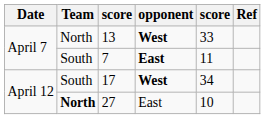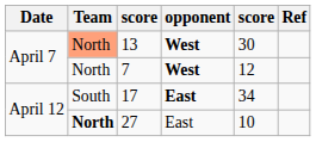13 | Team: no background -> lightsalmon background
13 | column 5: 33 -> 30
7 | Team: South -> North
7 | opponent: East -> West
7 | column 5: 11 -> 12
17 | opponent: West -> East
